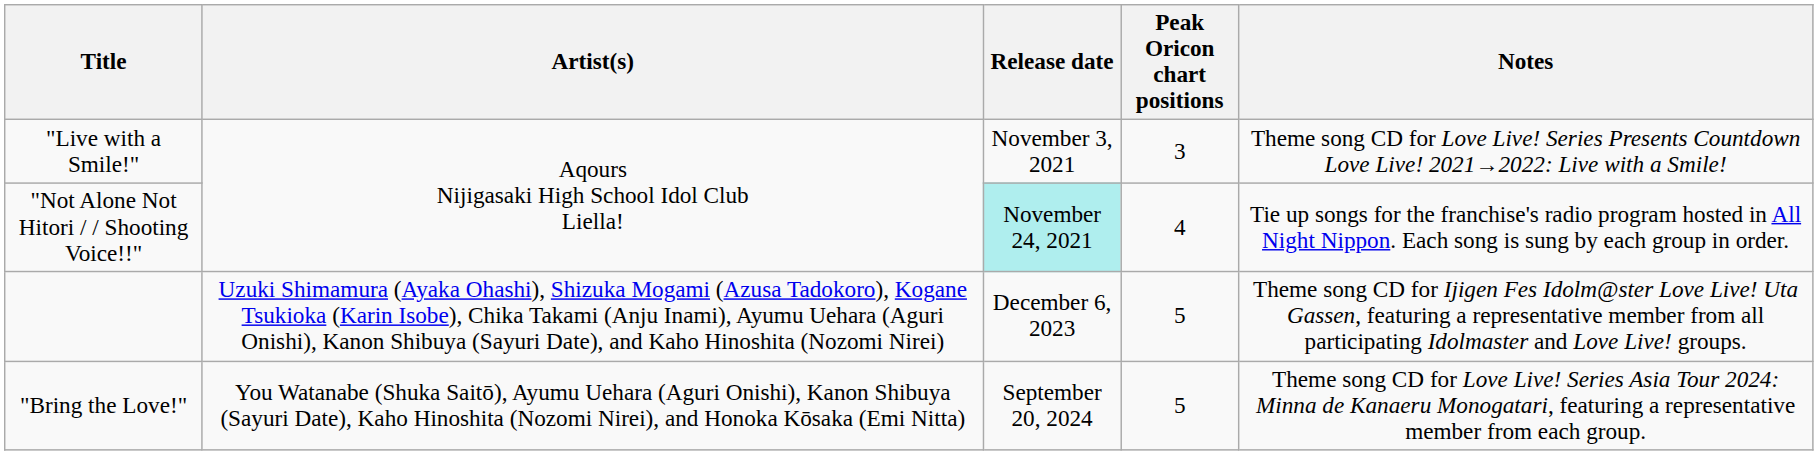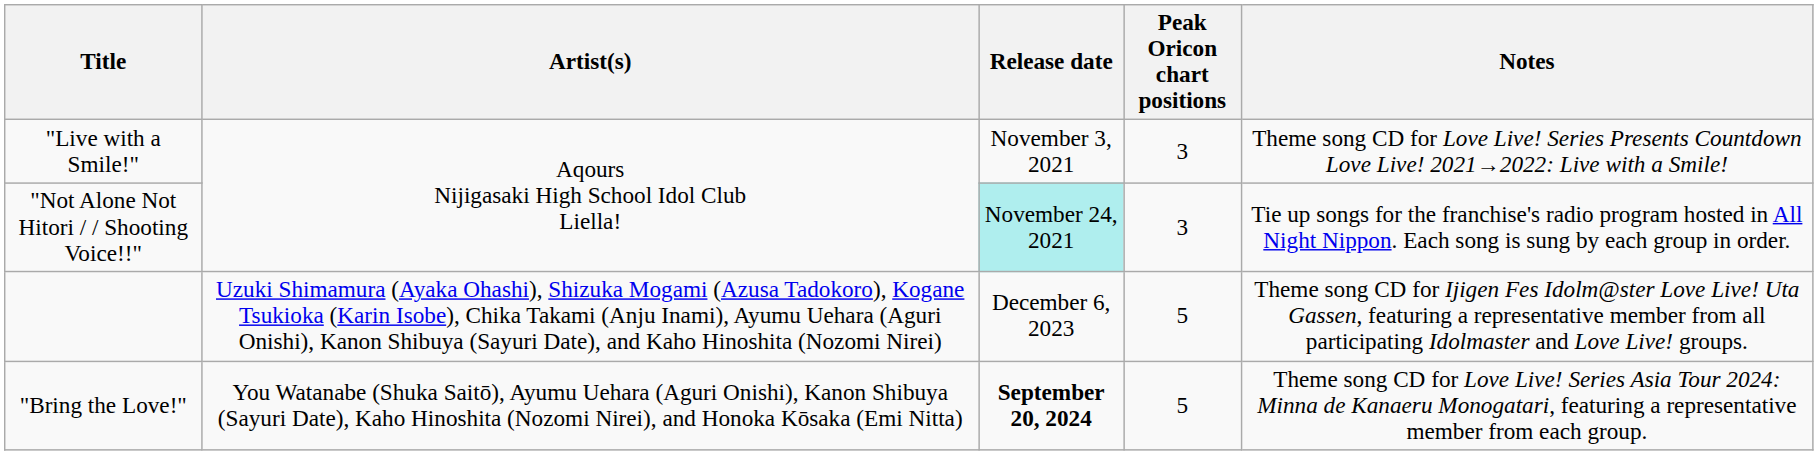"Not Alone Not Hitori / / Shooting Voice!!" | Peak Oricon chart positions: 4 -> 3
"Bring the Love!" | Release date: normal -> bold
